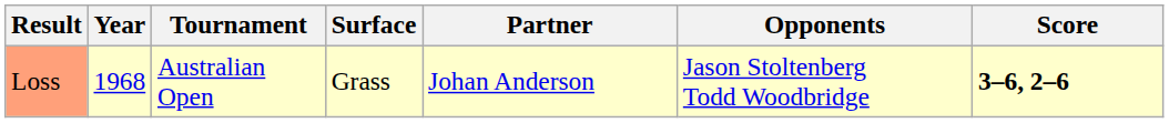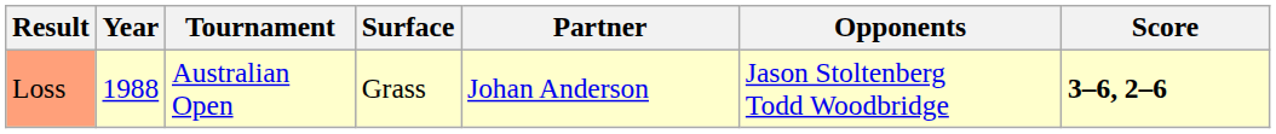Loss | Year: 1968 -> 1988
